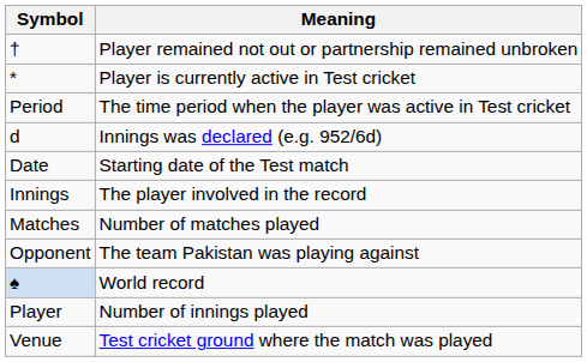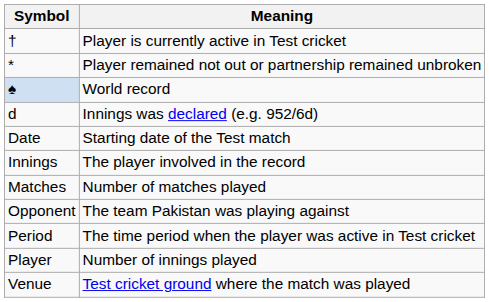† | Meaning: Player remained not out or partnership remained unbroken -> Player is currently active in Test cricket
* | Meaning: Player is currently active in Test cricket -> Player remained not out or partnership remained unbroken
rows swapped: ♠ <-> Period
